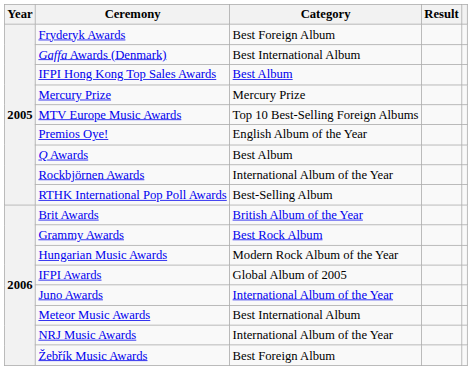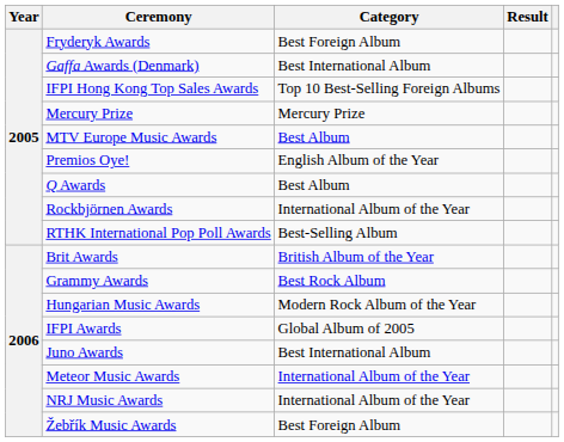IFPI Hong Kong Top Sales Awards | Category: Best Album -> Top 10 Best-Selling Foreign Albums
MTV Europe Music Awards | Category: Top 10 Best-Selling Foreign Albums -> Best Album
Juno Awards | Category: International Album of the Year -> Best International Album
Meteor Music Awards | Category: Best International Album -> International Album of the Year
